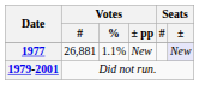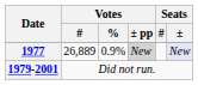1977 | Votes / #: 26,881 -> 26,889
1977 | Votes / %: 1.1% -> 0.9%
1977 | Votes / ± pp: no background -> lightgrey background
